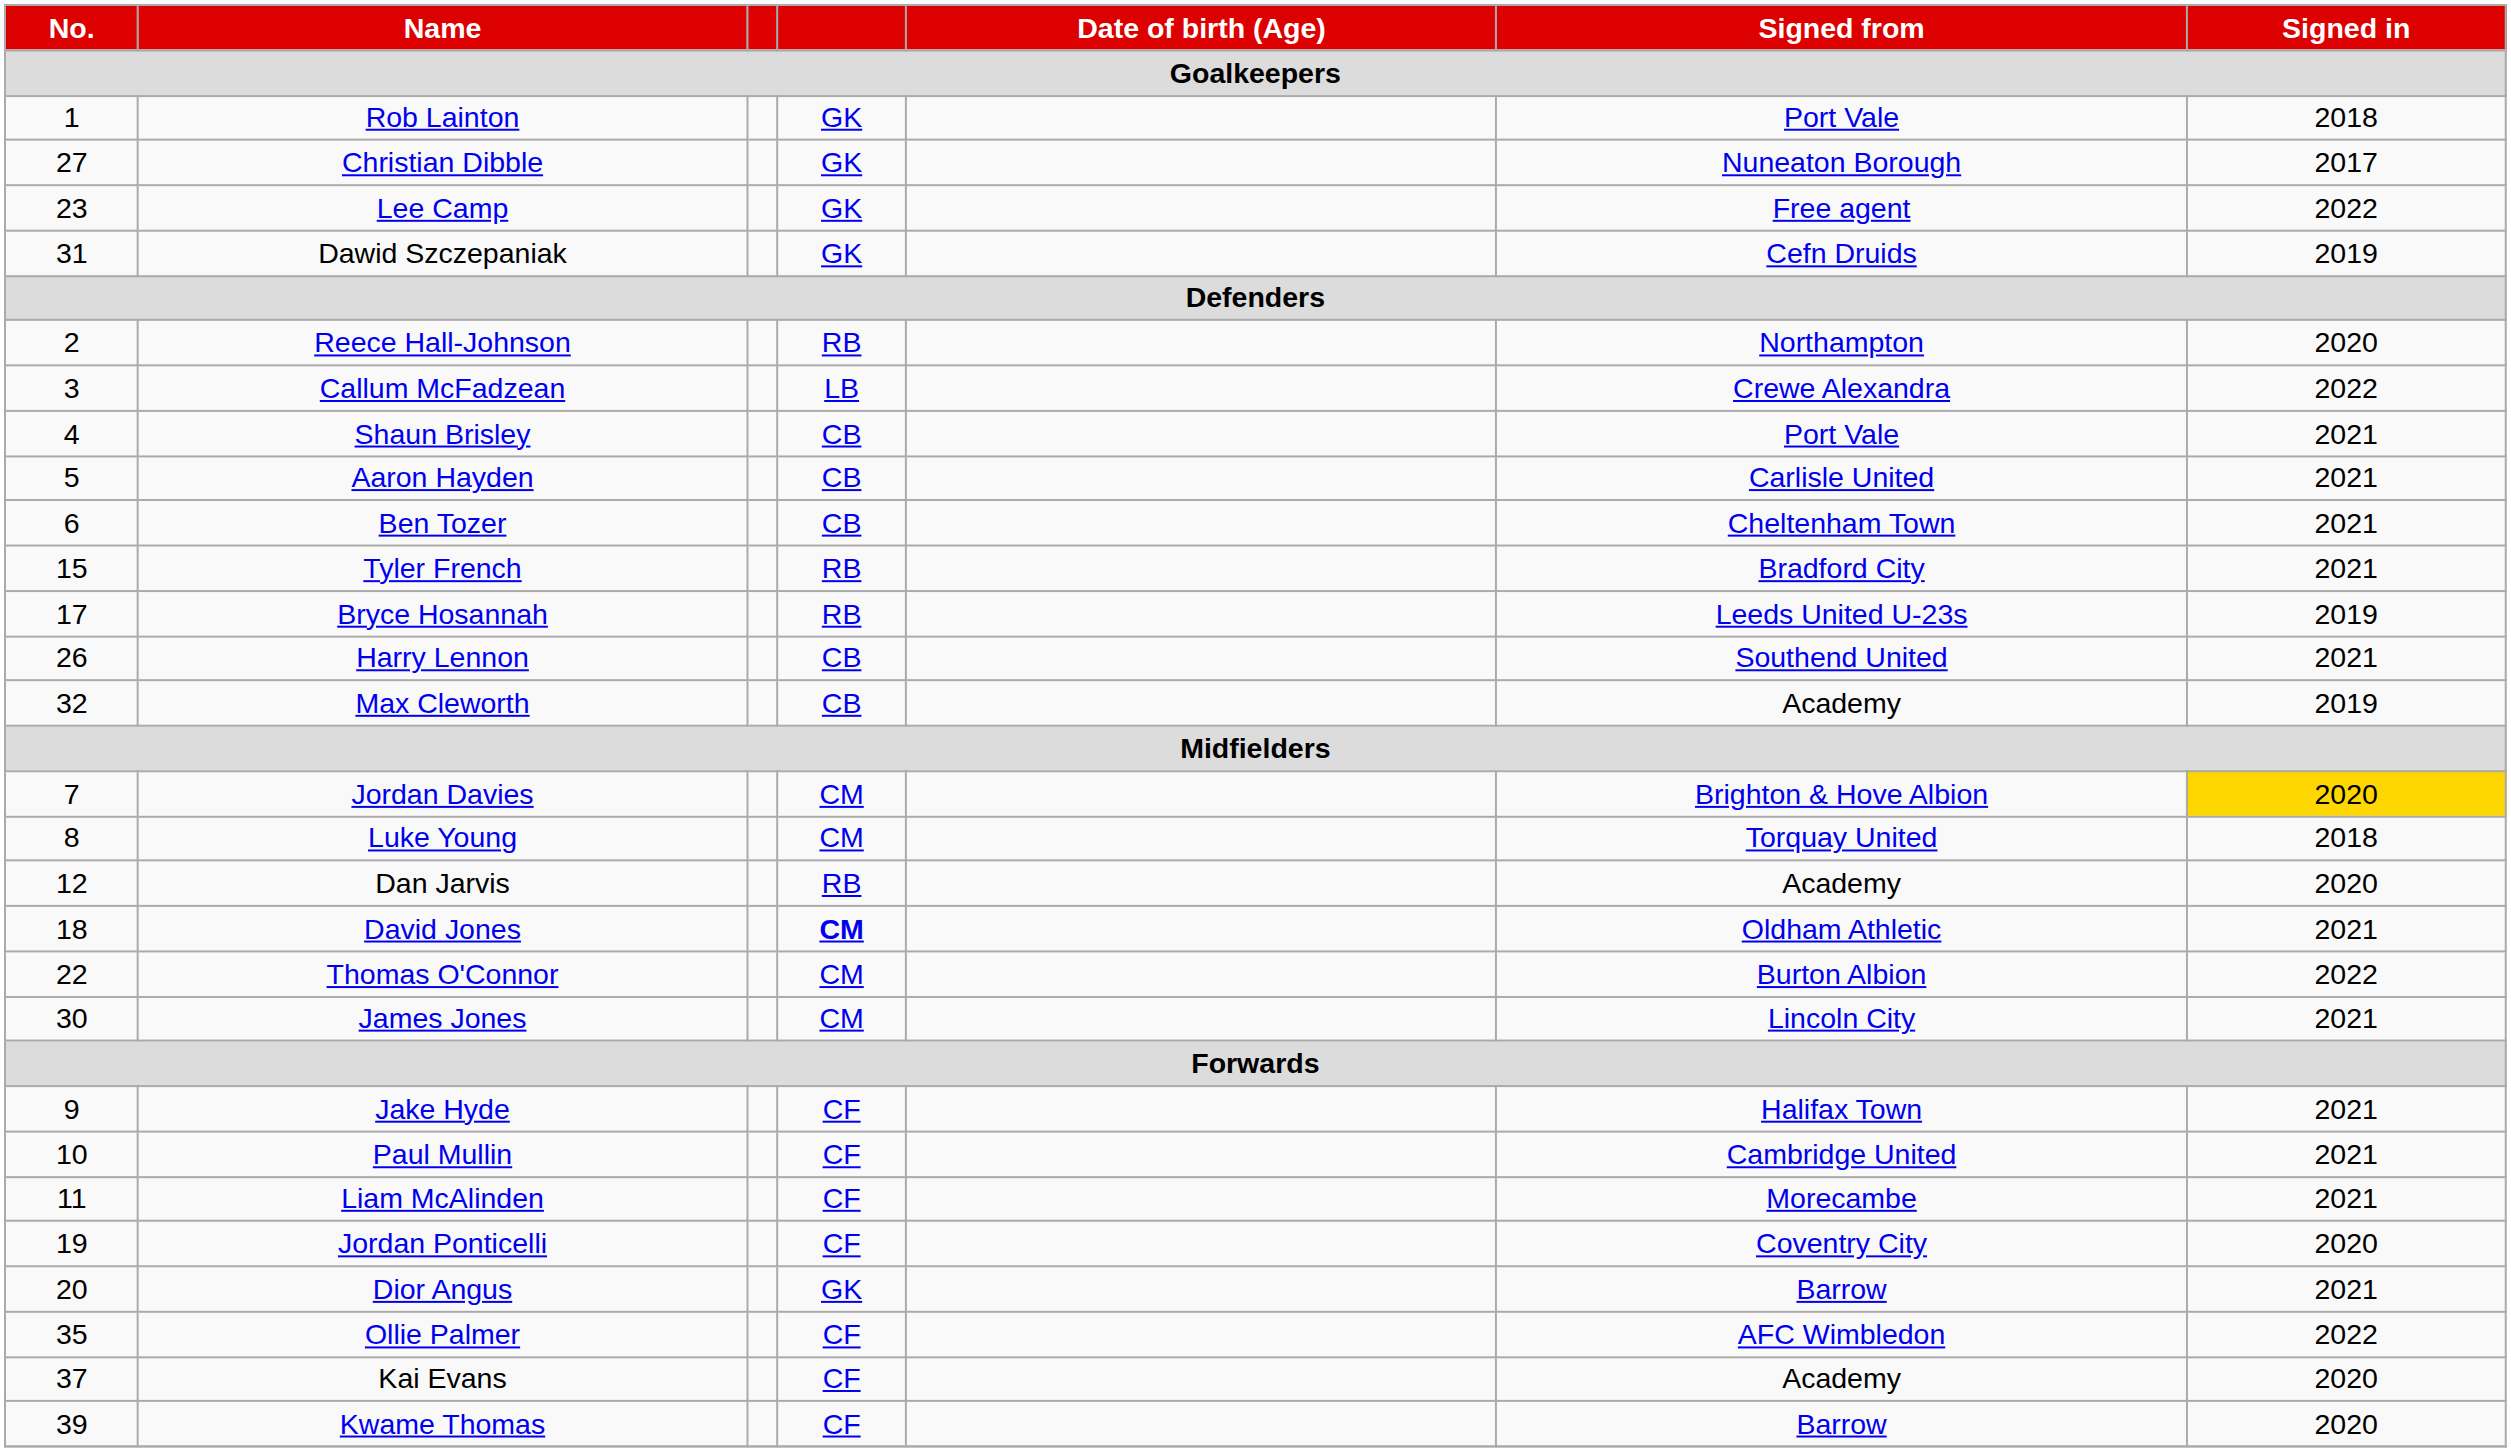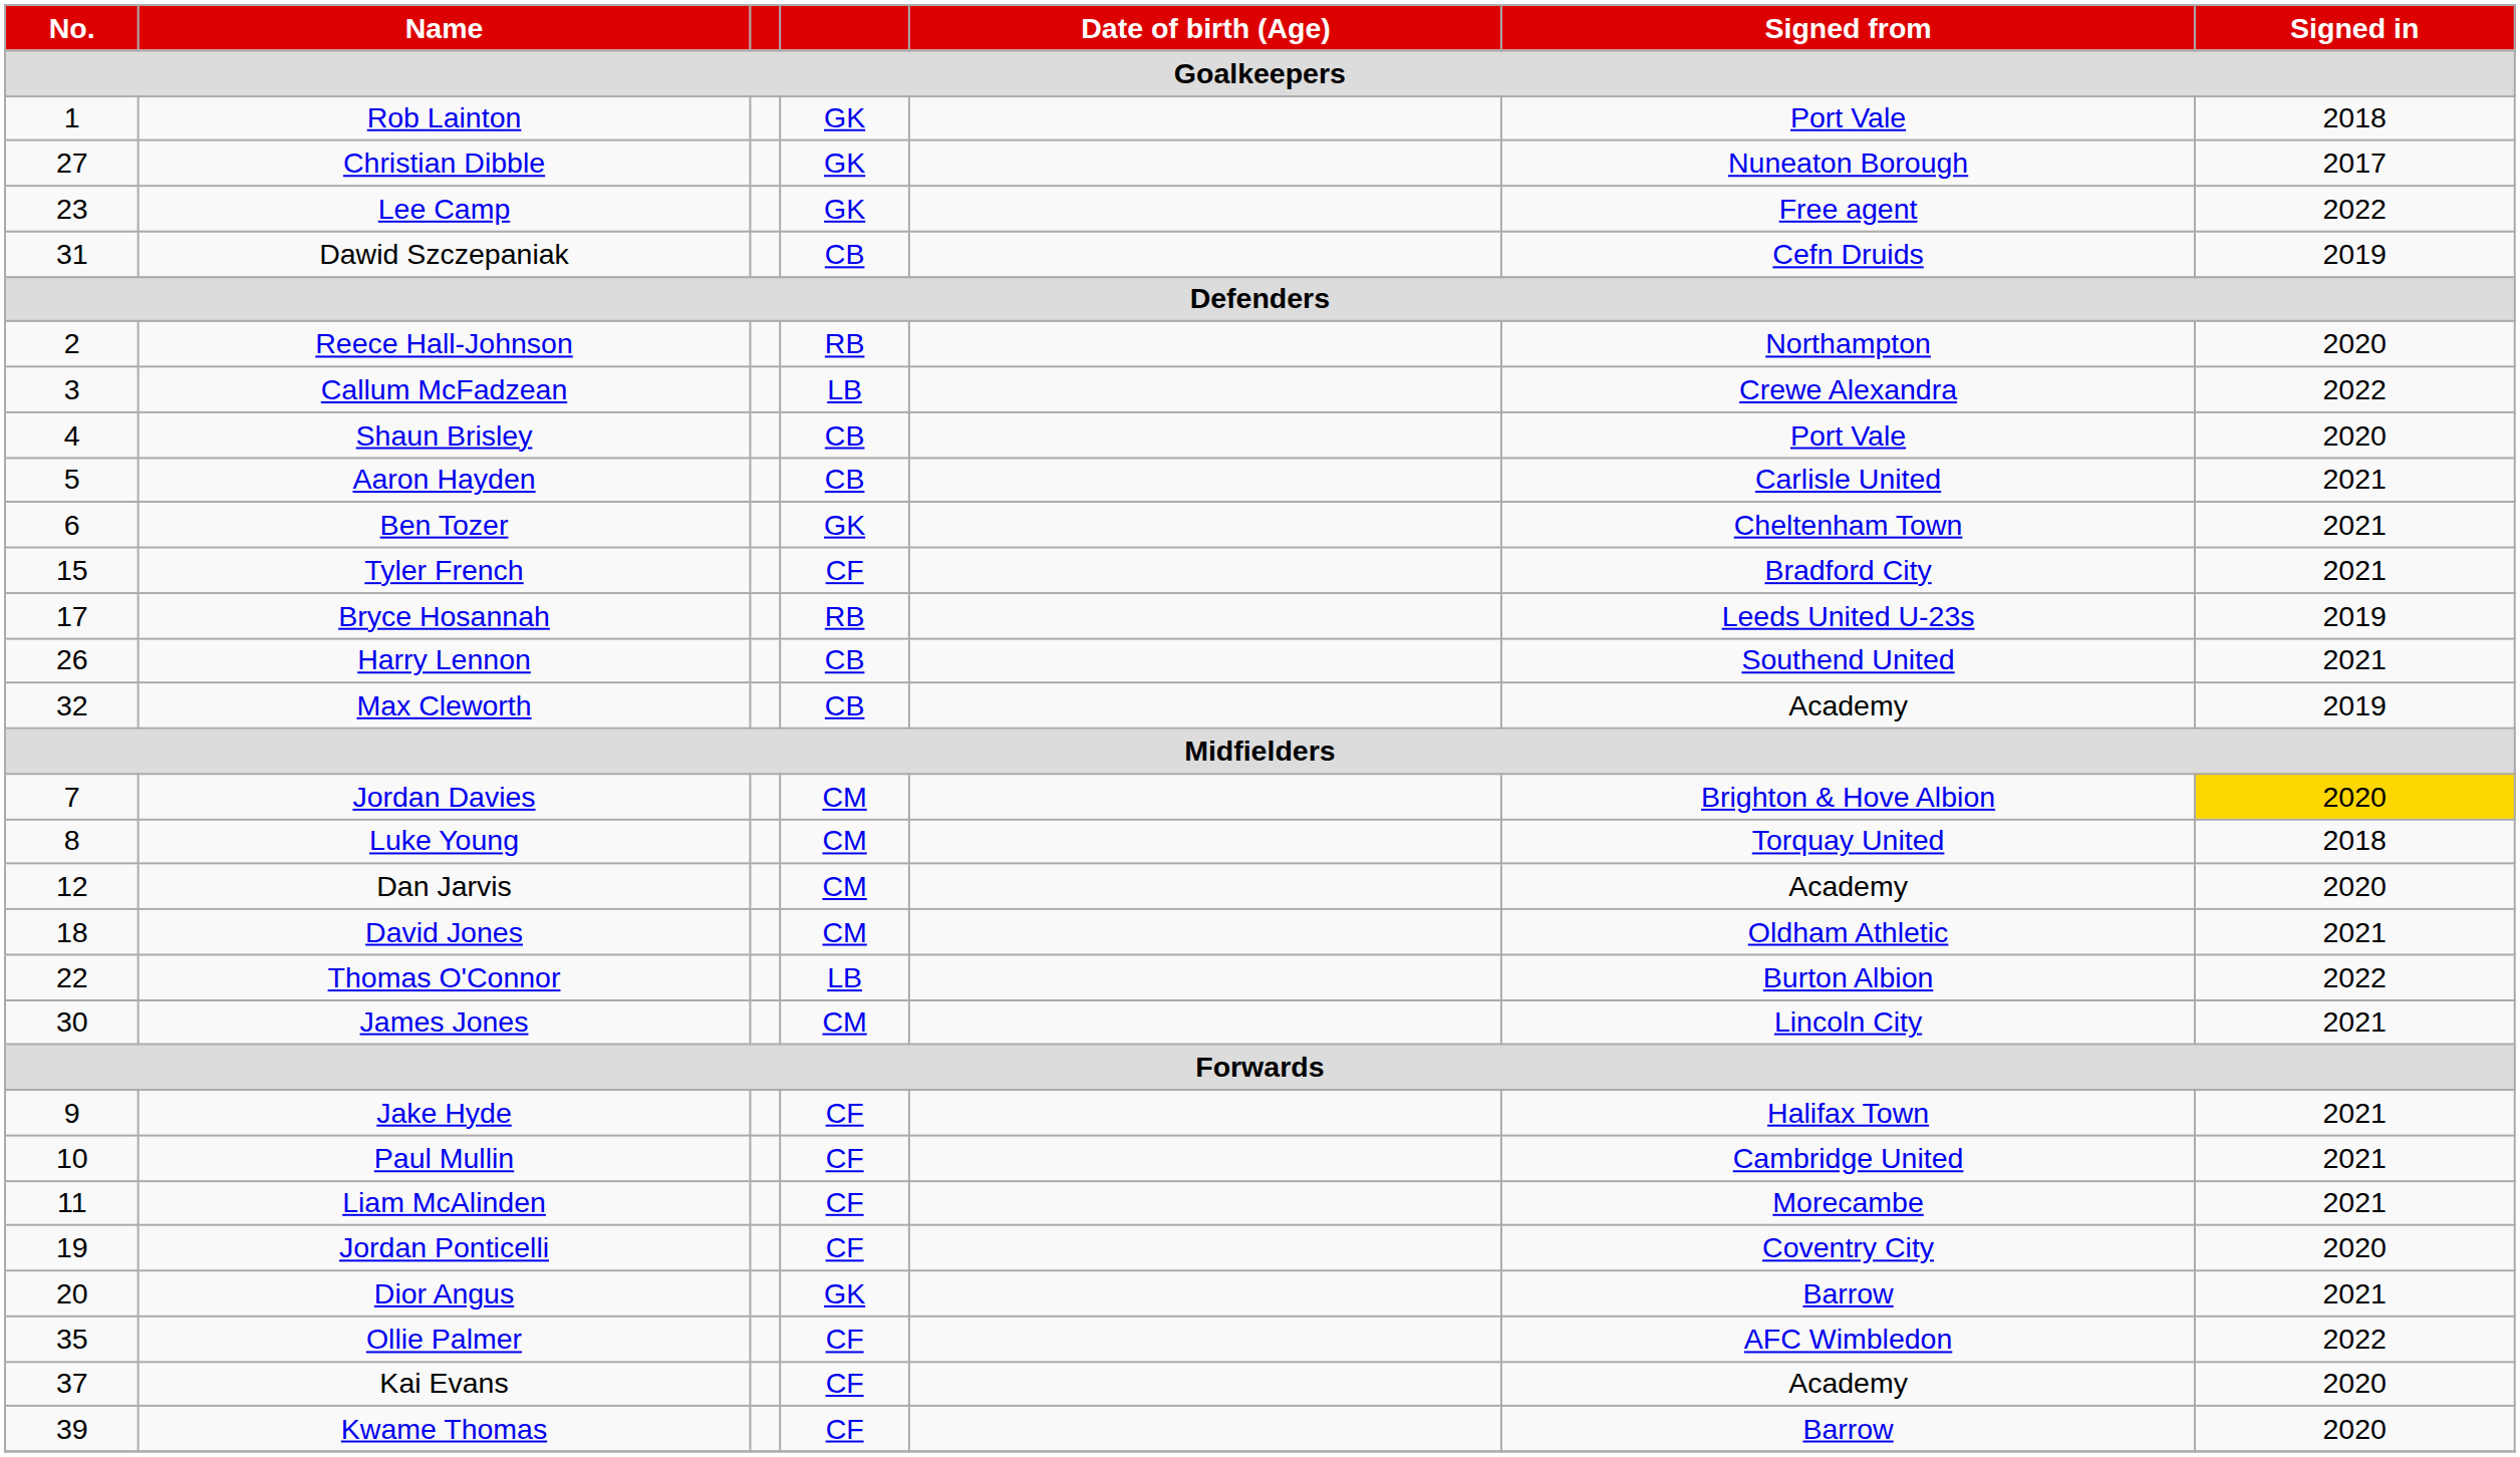Dawid Szczepaniak | column 4: GK -> CB
Shaun Brisley | Signed in: 2021 -> 2020
Ben Tozer | column 4: CB -> GK
Tyler French | column 4: RB -> CF
Dan Jarvis | column 4: RB -> CM
David Jones | column 4: bold -> normal
Thomas O'Connor | column 4: CM -> LB
